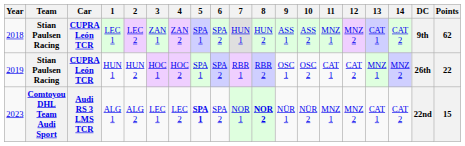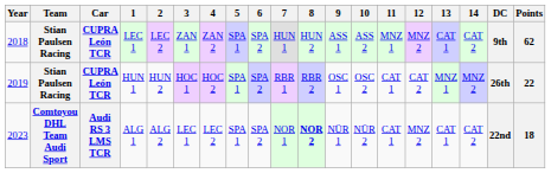ALG 1 | 5: bold -> normal
ALG 1 | 11: MNZ 1 -> CAT 1
ALG 1 | Points: 15 -> 18
